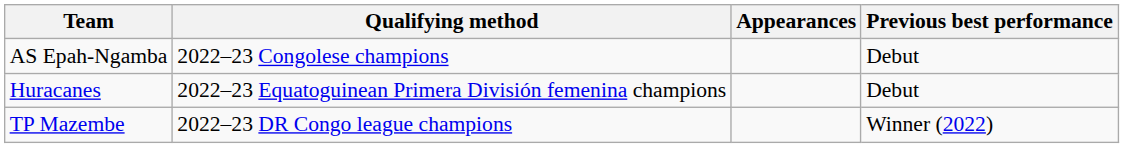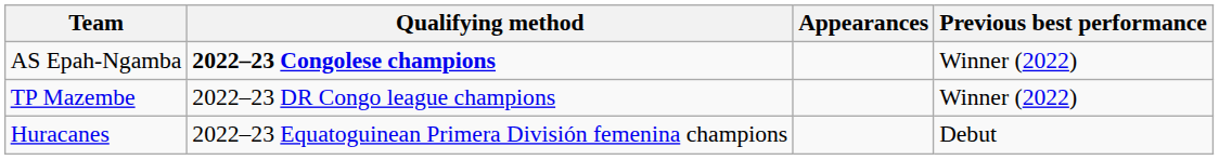AS Epah-Ngamba | Qualifying method: normal -> bold
AS Epah-Ngamba | Previous best performance: Debut -> Winner (2022)
rows swapped: TP Mazembe <-> Huracanes
